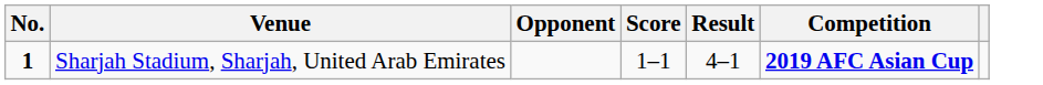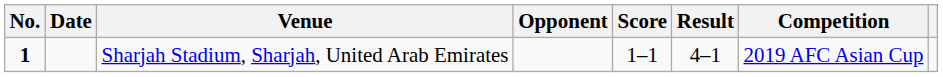+ column: Date
Sharjah Stadium, Sharjah, United Arab Emirates | Competition: bold -> normal
